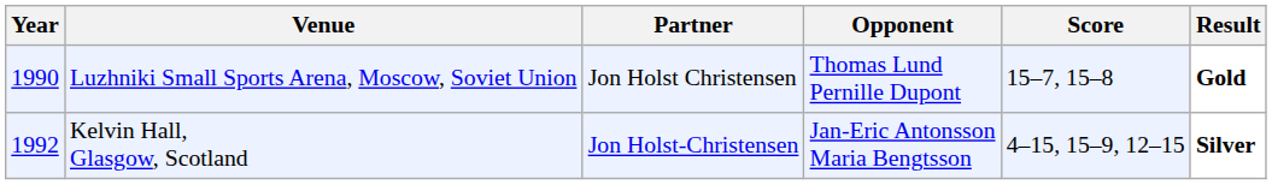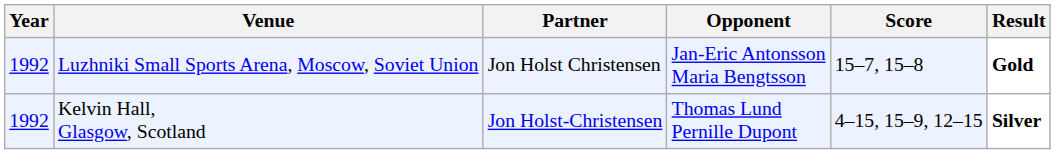Luzhniki Small Sports Arena, Moscow, Soviet Union | Year: 1990 -> 1992
Luzhniki Small Sports Arena, Moscow, Soviet Union | Opponent: Thomas Lund Pernille Dupont -> Jan-Eric Antonsson Maria Bengtsson
Kelvin Hall, Glasgow, Scotland | Opponent: Jan-Eric Antonsson Maria Bengtsson -> Thomas Lund Pernille Dupont
